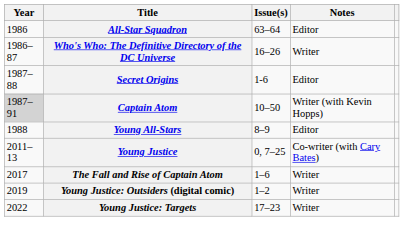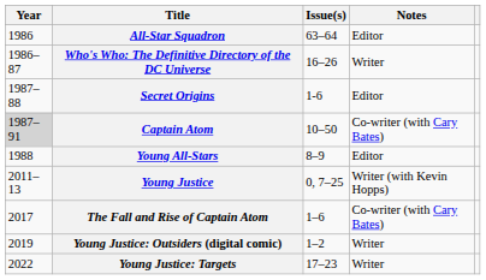Captain Atom | Notes: Writer (with Kevin Hopps) -> Co-writer (with Cary Bates)
Young Justice | Notes: Co-writer (with Cary Bates) -> Writer (with Kevin Hopps)
The Fall and Rise of Captain Atom | Notes: Writer -> Co-writer (with Cary Bates)
